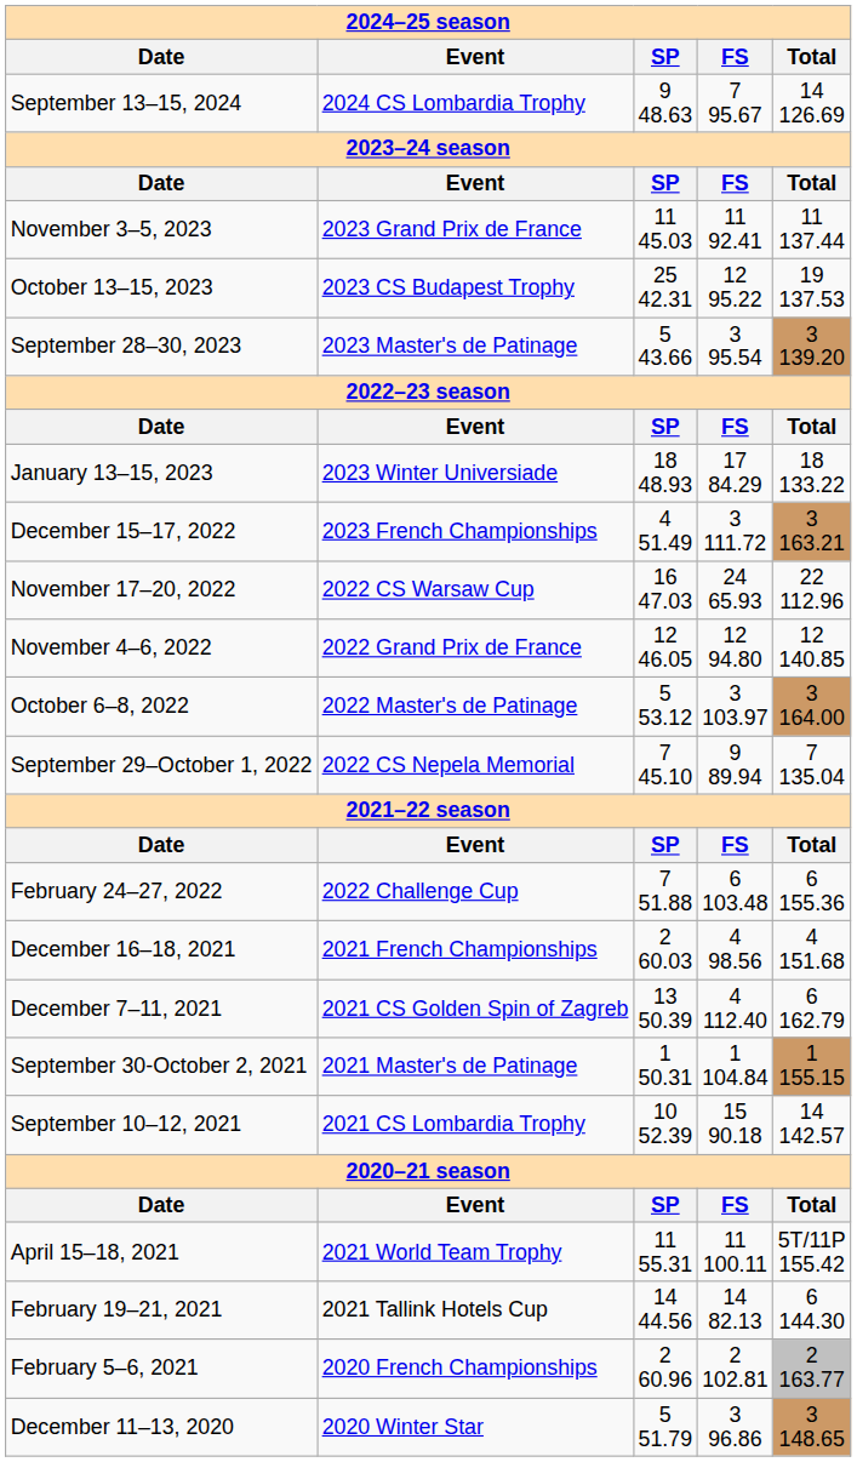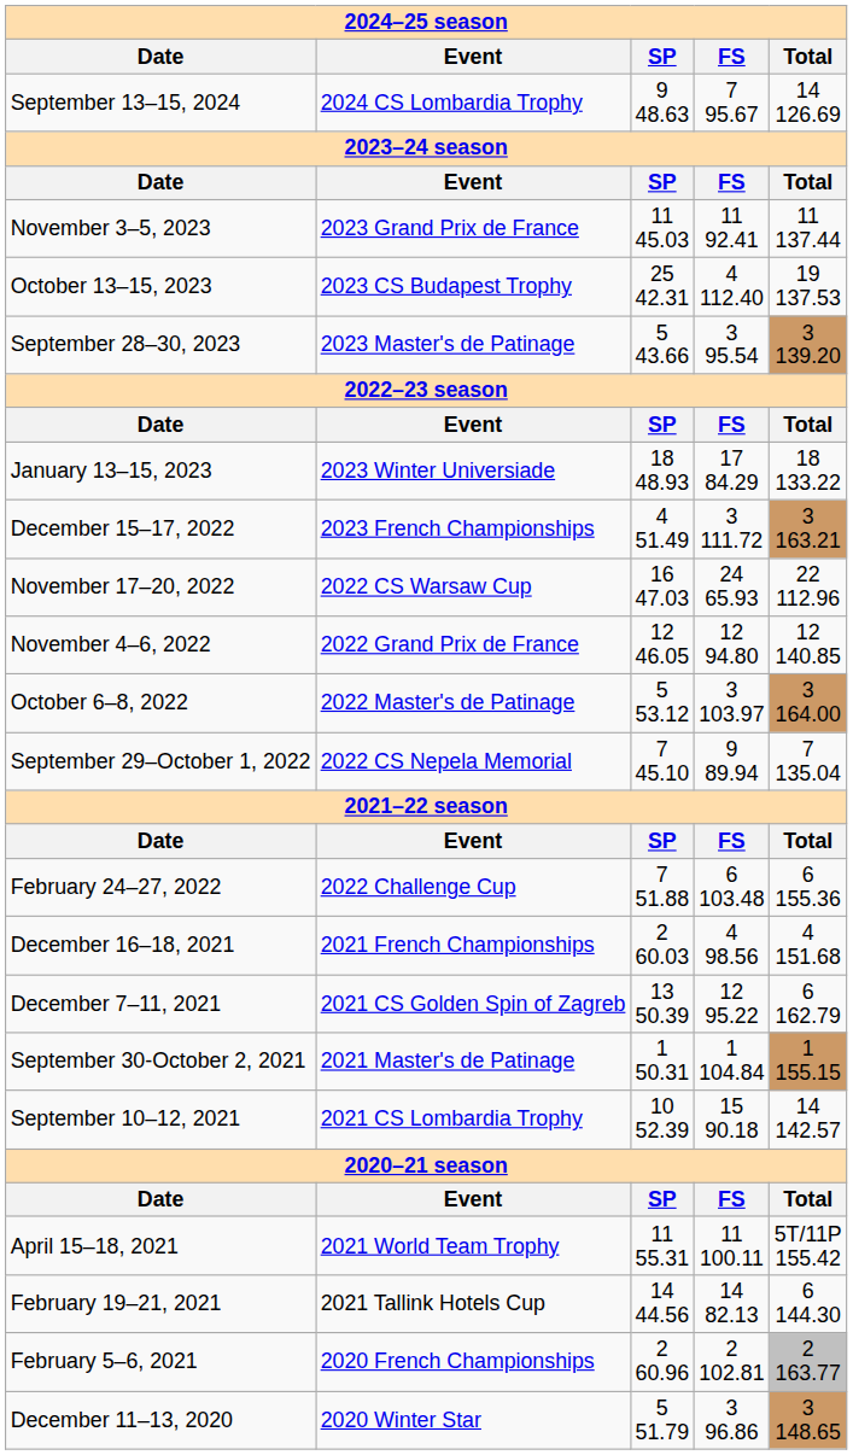October 13–15, 2023 | column 4: 12 95.22 -> 4 112.40
December 7–11, 2021 | column 4: 4 112.40 -> 12 95.22
